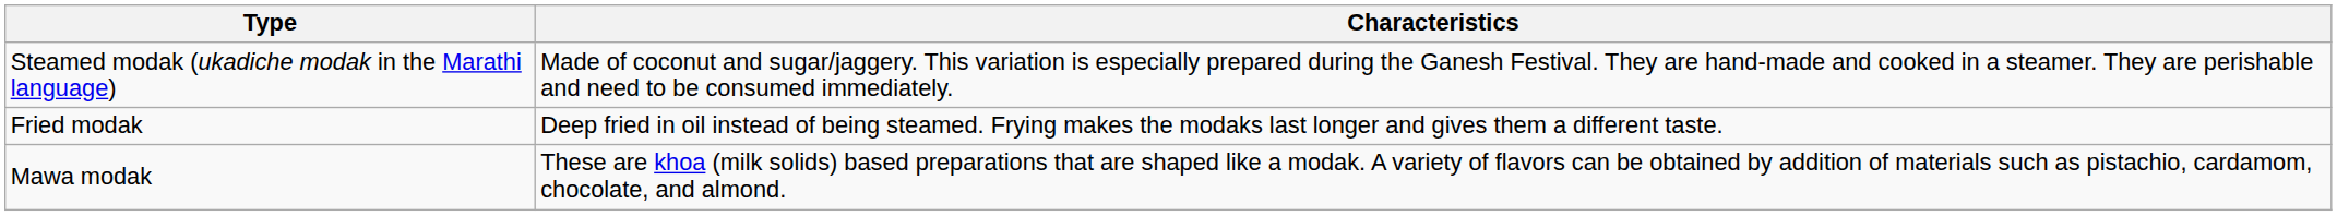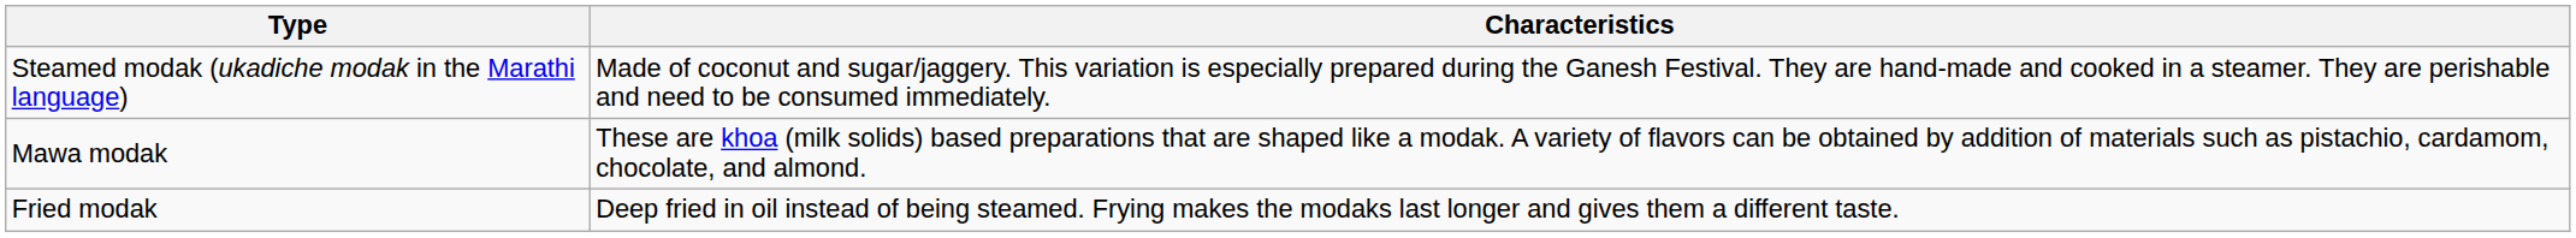rows swapped: Fried modak <-> Mawa modak
